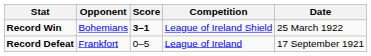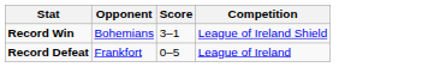- column: Date | 25 March 1922 | 17 September 1921
Record Win | Score: bold -> normal
